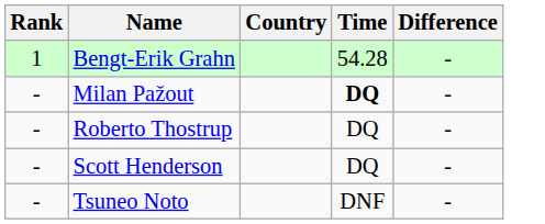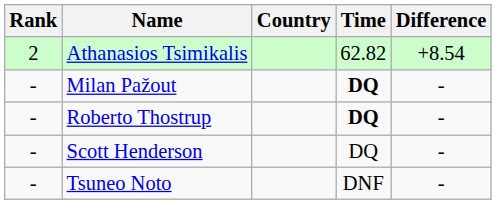- row: 1 | Bengt-Erik Grahn | 54.28 | -
+ row: 2 | Athanasios Tsimikalis | 62.82 | +8.54
Roberto Thostrup | Time: normal -> bold
